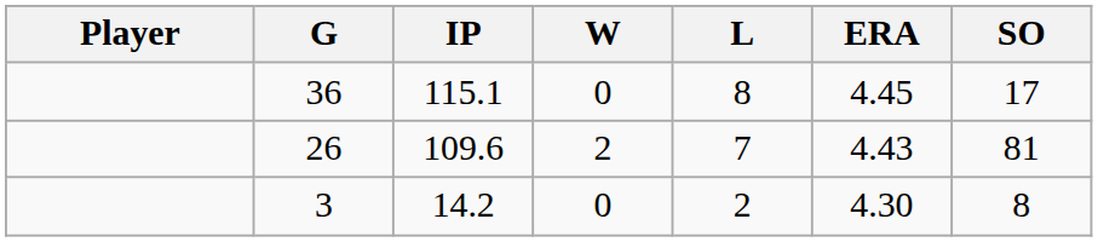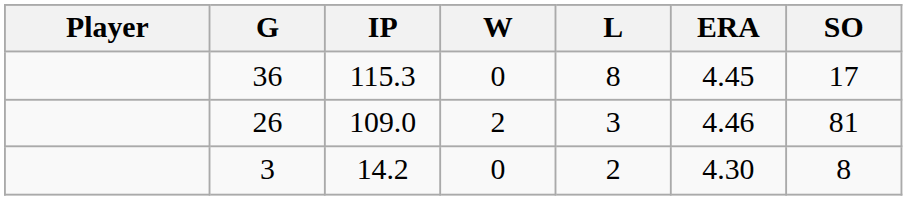36 | IP: 115.1 -> 115.3
26 | IP: 109.6 -> 109.0
26 | L: 7 -> 3
26 | ERA: 4.43 -> 4.46
